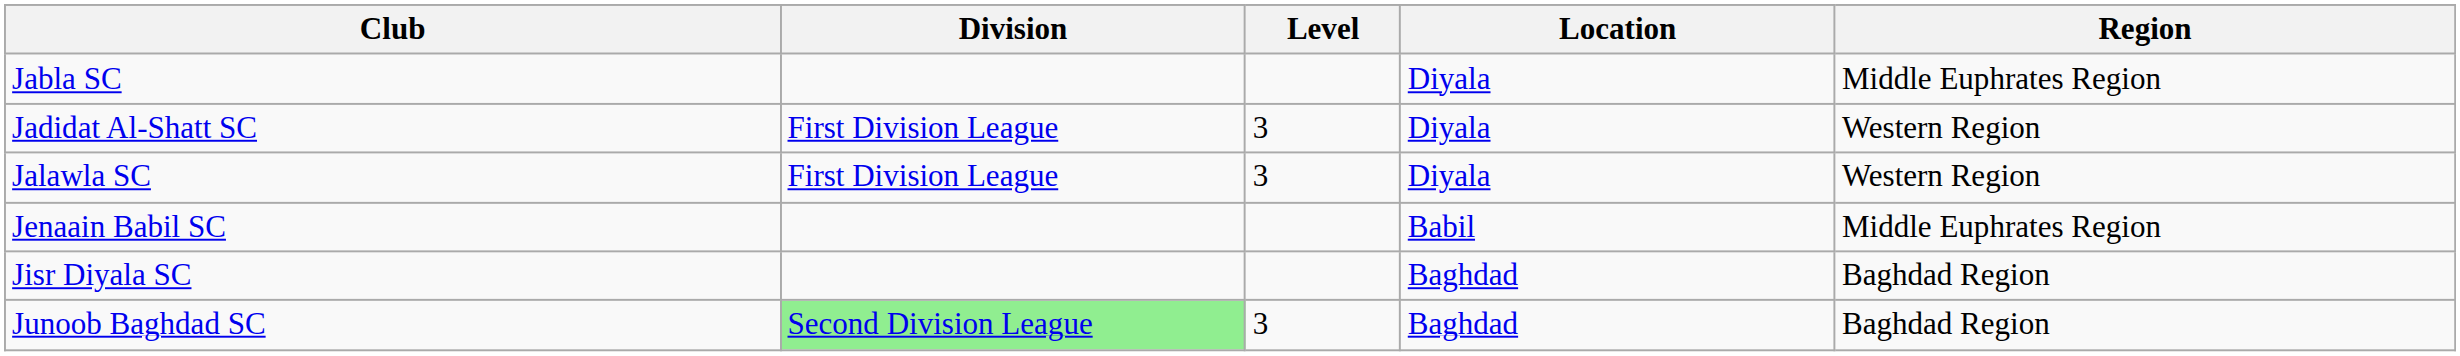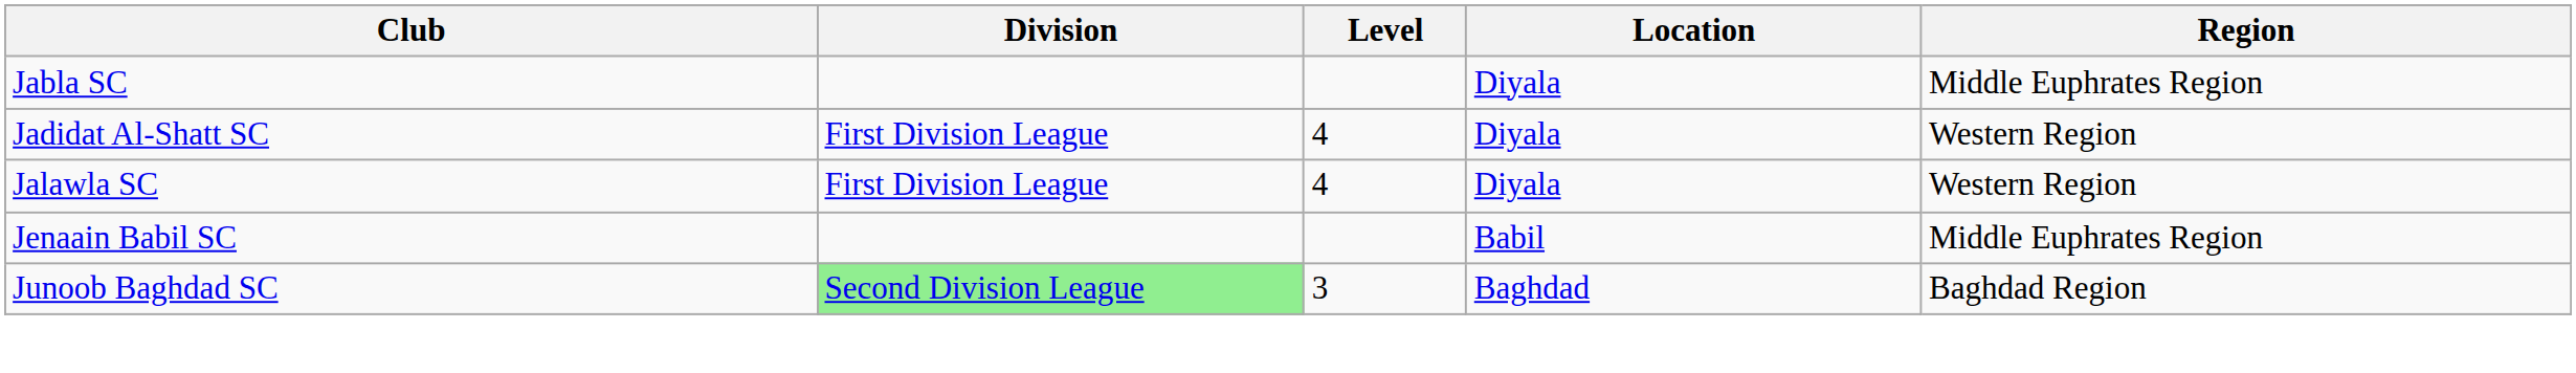Jadidat Al-Shatt SC | Level: 3 -> 4
Jalawla SC | Level: 3 -> 4
- row: Jisr Diyala SC | Baghdad | Baghdad Region
